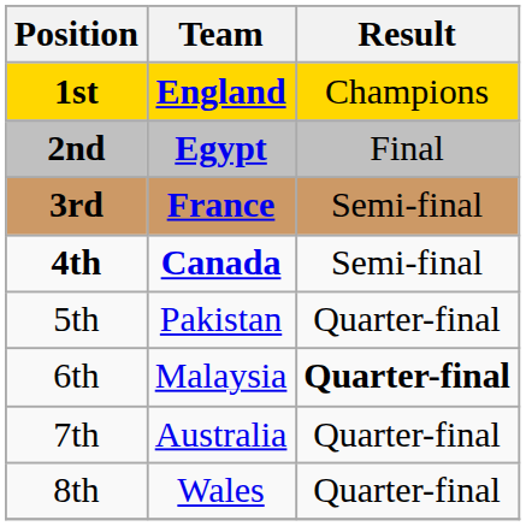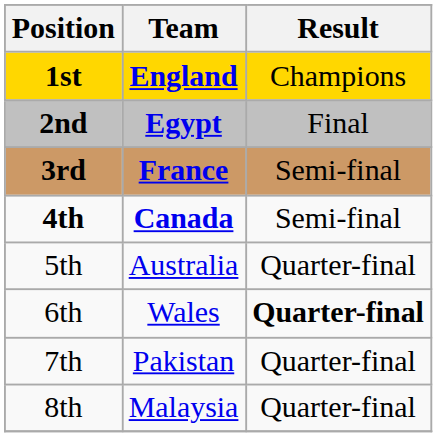5th | Team: Pakistan -> Australia
6th | Team: Malaysia -> Wales
7th | Team: Australia -> Pakistan
8th | Team: Wales -> Malaysia
